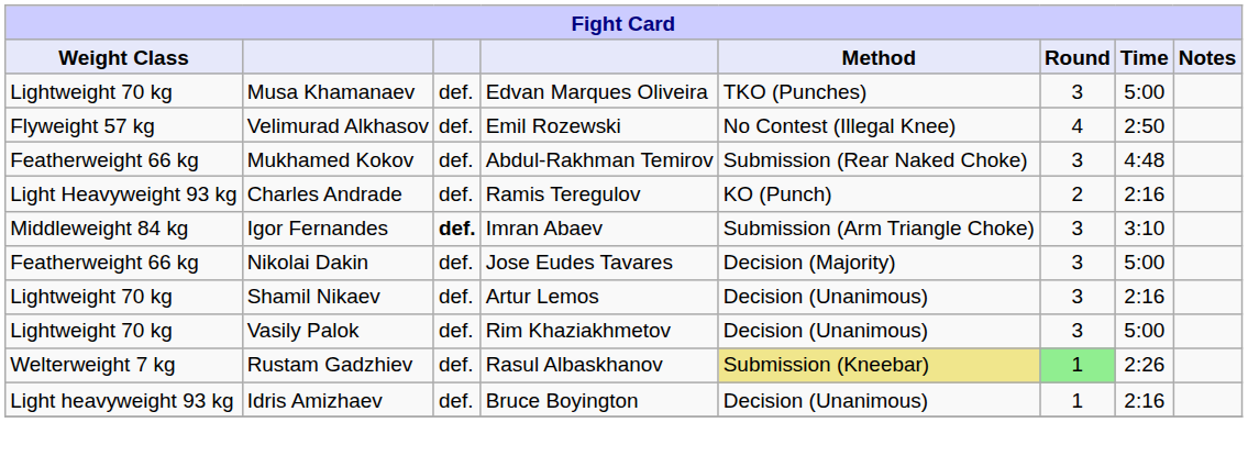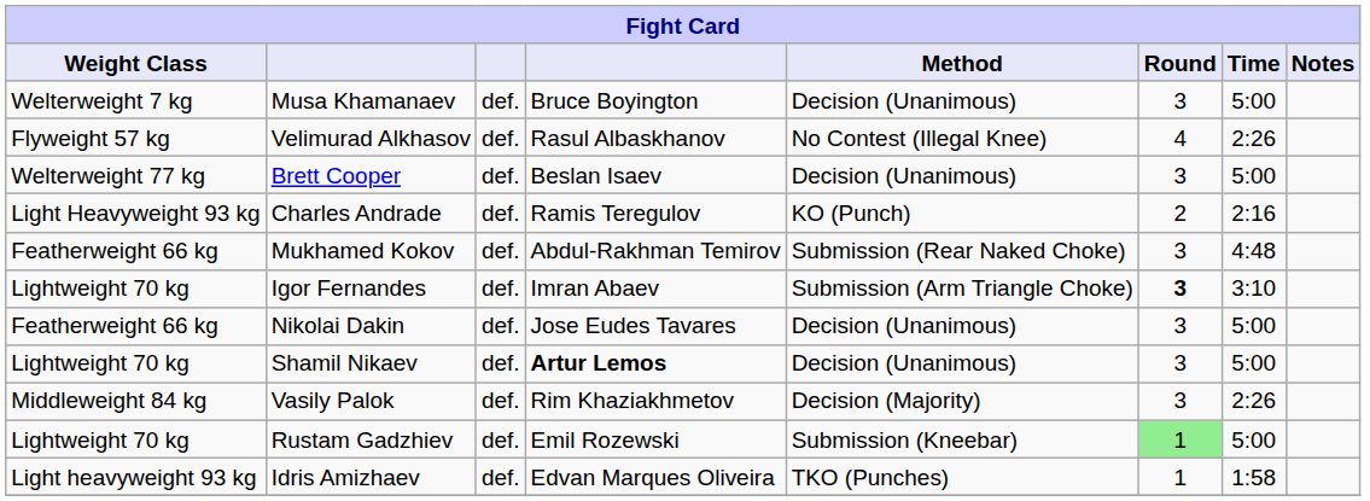Musa Khamanaev | Weight Class: Lightweight 70 kg -> Welterweight 7 kg
Musa Khamanaev | column 4: Edvan Marques Oliveira -> Bruce Boyington
Musa Khamanaev | Method: TKO (Punches) -> Decision (Unanimous)
Velimurad Alkhasov | column 4: Emil Rozewski -> Rasul Albaskhanov
Velimurad Alkhasov | Time: 2:50 -> 2:26
+ row: Welterweight 77 kg | Brett Cooper | def. | Beslan Isaev | Decision (Unanimous) | 3 | 5:00
rows swapped: Charles Andrade <-> Mukhamed Kokov
Igor Fernandes | Weight Class: Middleweight 84 kg -> Lightweight 70 kg
Igor Fernandes | column 3: bold -> normal
Igor Fernandes | Round: normal -> bold
Nikolai Dakin | Method: Decision (Majority) -> Decision (Unanimous)
Shamil Nikaev | column 4: normal -> bold
Shamil Nikaev | Time: 2:16 -> 5:00
Vasily Palok | Weight Class: Lightweight 70 kg -> Middleweight 84 kg
Vasily Palok | Method: Decision (Unanimous) -> Decision (Majority)
Vasily Palok | Time: 5:00 -> 2:26
Rustam Gadzhiev | Weight Class: Welterweight 7 kg -> Lightweight 70 kg
Rustam Gadzhiev | column 4: Rasul Albaskhanov -> Emil Rozewski
Rustam Gadzhiev | Method: khaki background -> no background
Rustam Gadzhiev | Time: 2:26 -> 5:00
Idris Amizhaev | column 4: Bruce Boyington -> Edvan Marques Oliveira
Idris Amizhaev | Method: Decision (Unanimous) -> TKO (Punches)
Idris Amizhaev | Time: 2:16 -> 1:58
